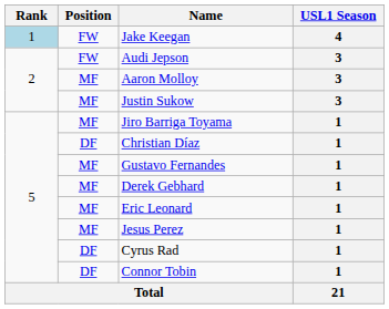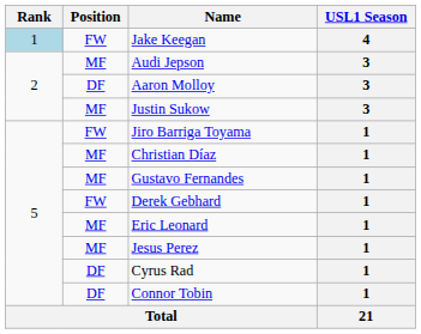Audi Jepson | Position: FW -> MF
Aaron Molloy | Position: MF -> DF
Jiro Barriga Toyama | Position: MF -> FW
Christian Díaz | Position: DF -> MF
Derek Gebhard | Position: MF -> FW
